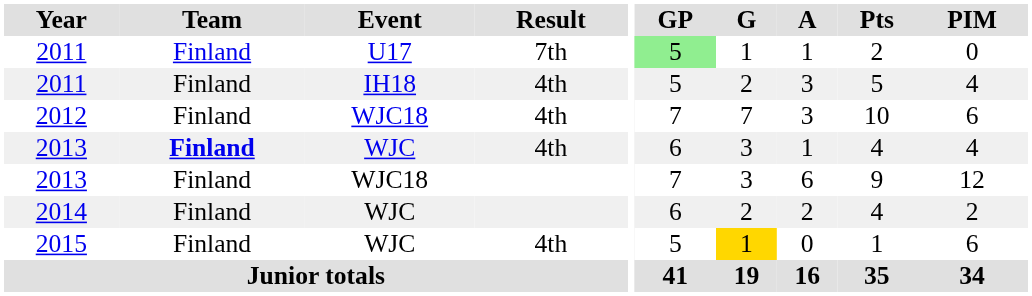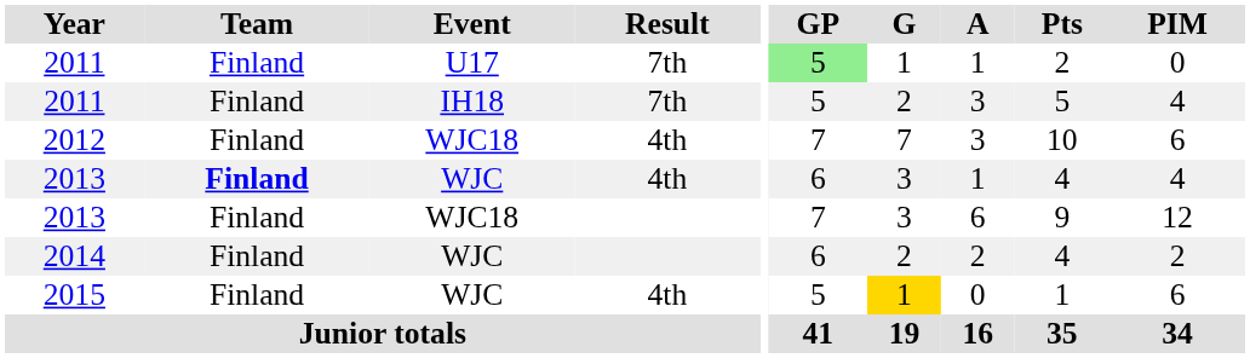2011 / IH18 | Result: 4th -> 7th
